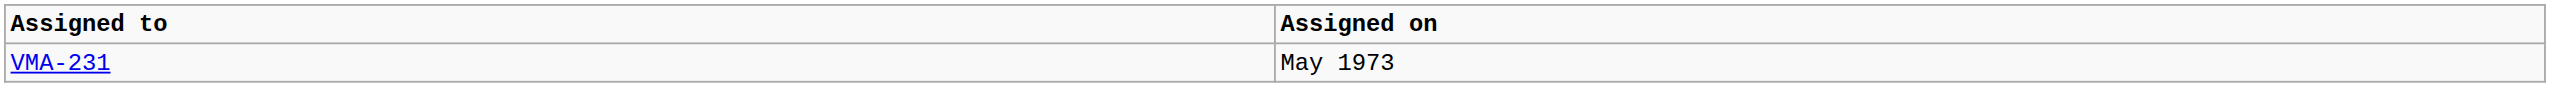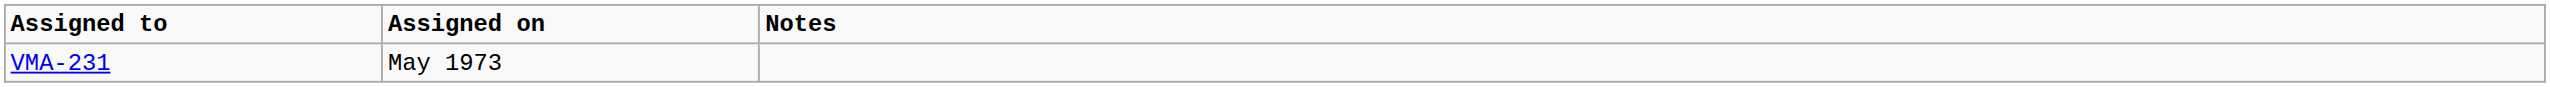+ column: Notes
